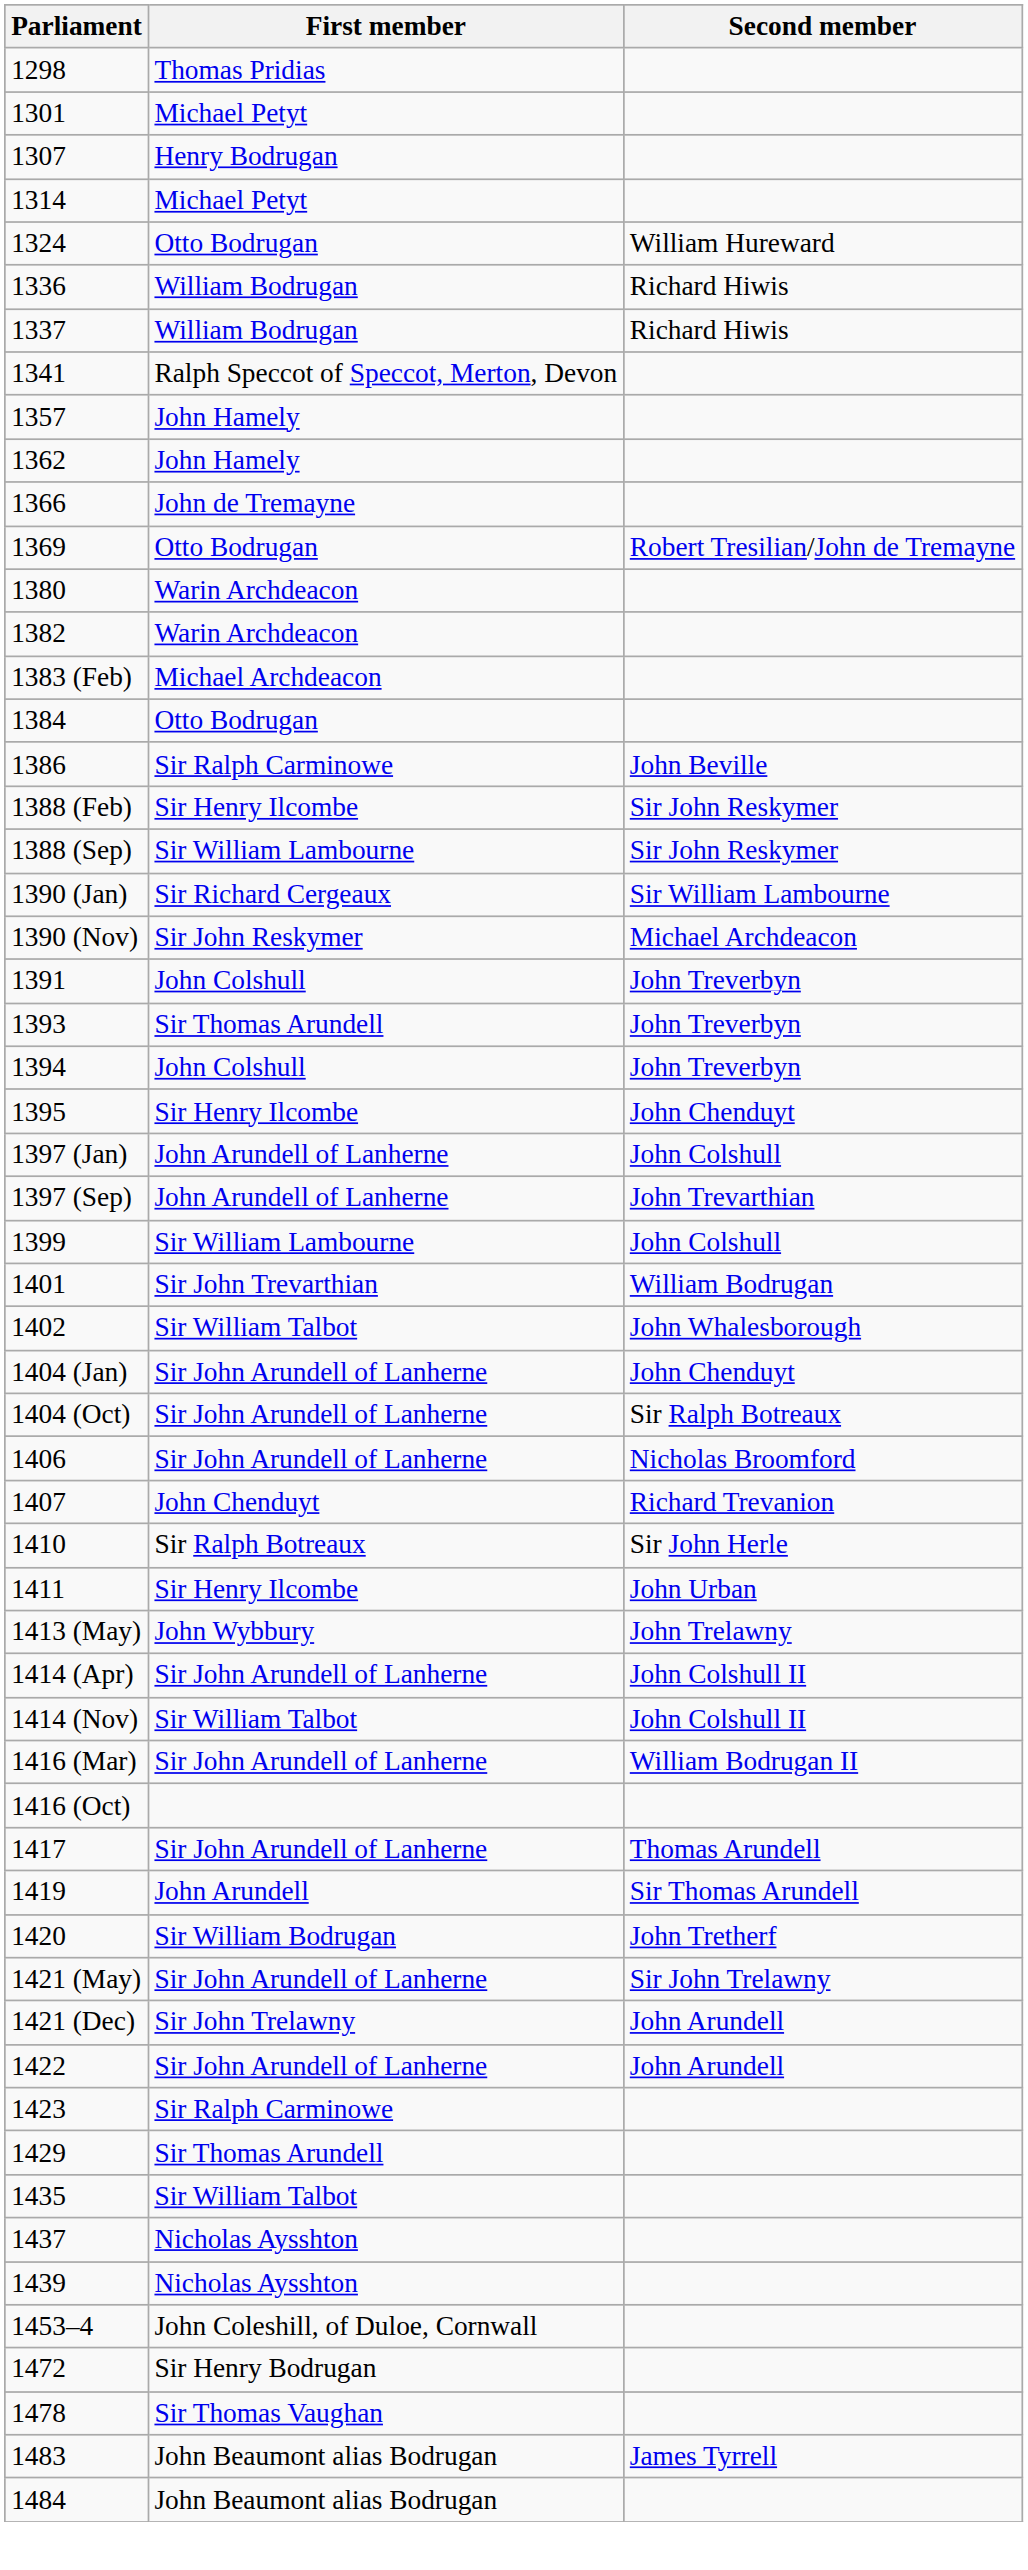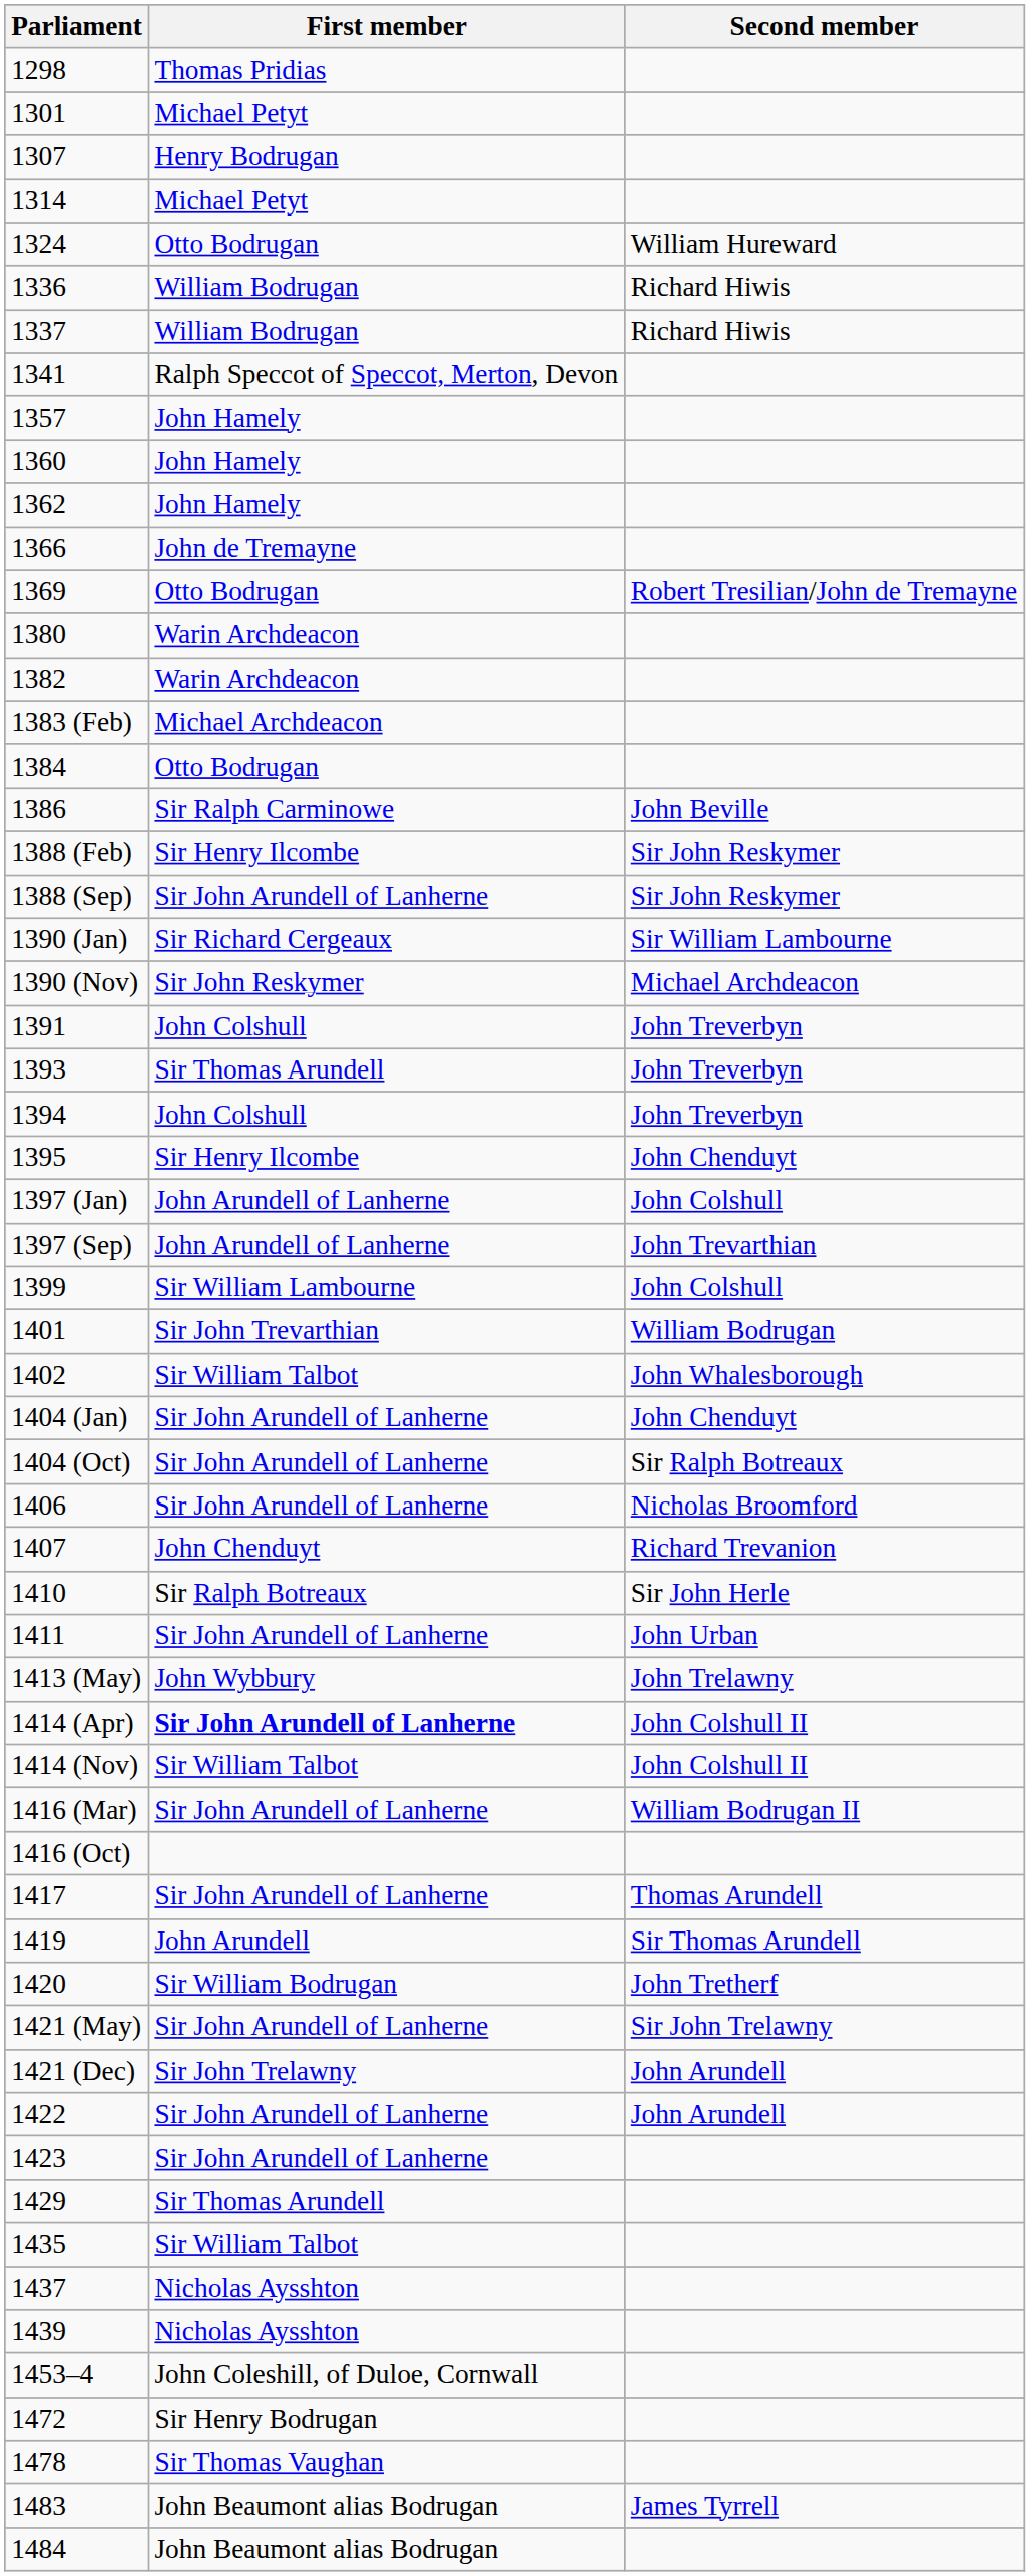+ row: 1360 | John Hamely
1388 (Sep) | First member: Sir William Lambourne -> Sir John Arundell of Lanherne
1411 | First member: Sir Henry Ilcombe -> Sir John Arundell of Lanherne
1414 (Apr) | First member: normal -> bold
1423 | First member: Sir Ralph Carminowe -> Sir John Arundell of Lanherne
